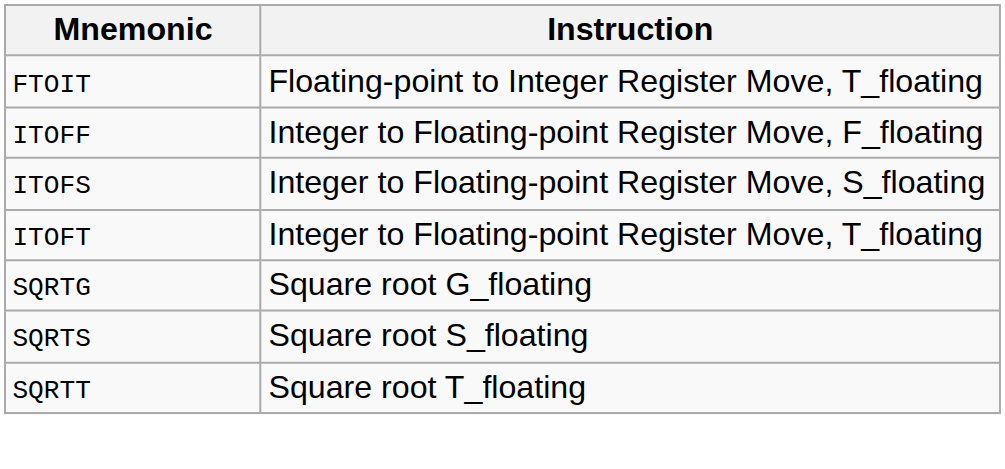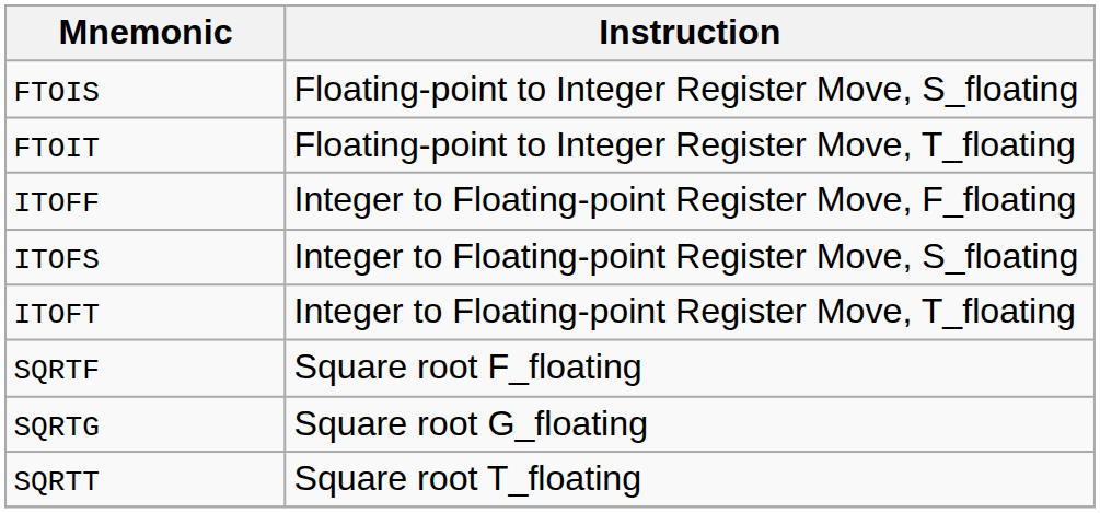+ row: FTOIS | Floating-point to Integer Register Move, S_floating
+ row: SQRTF | Square root F_floating
- row: SQRTS | Square root S_floating
